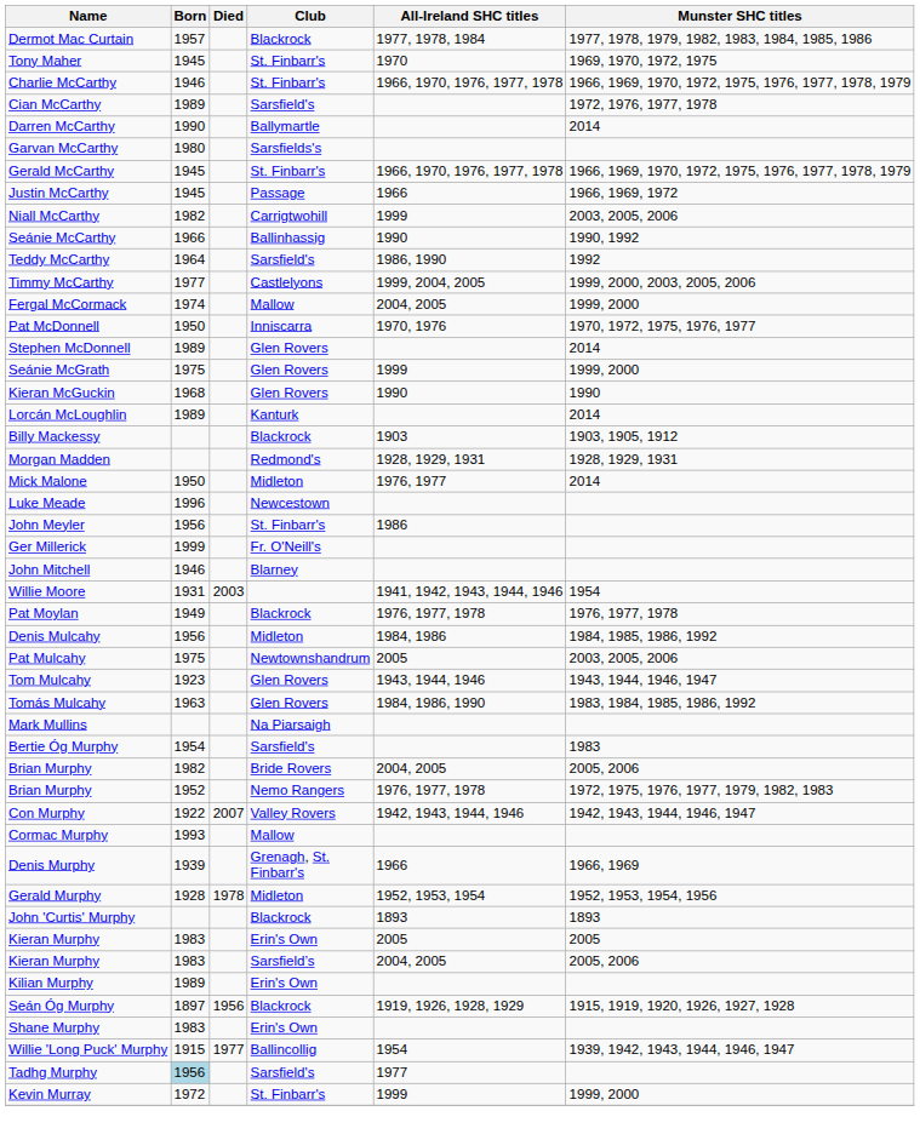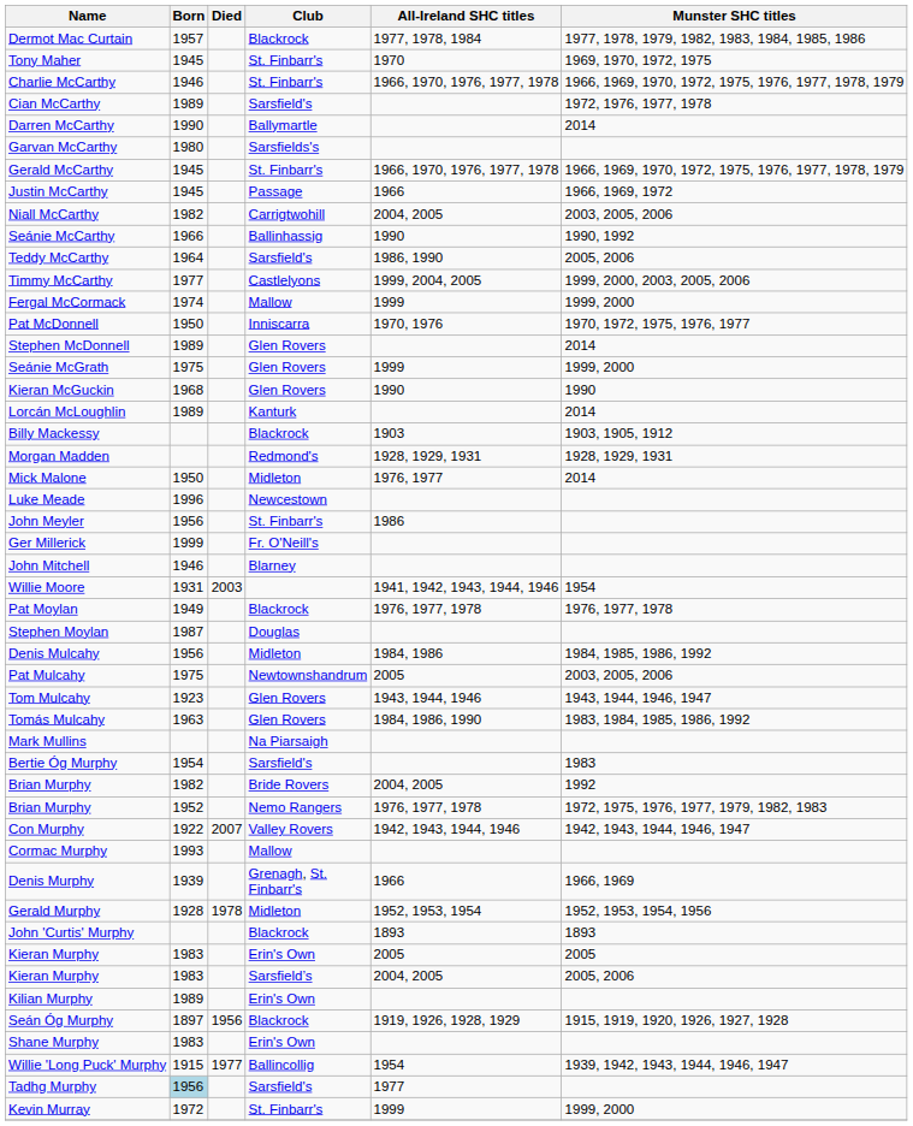Niall McCarthy | All-Ireland SHC titles: 1999 -> 2004, 2005
Teddy McCarthy | Munster SHC titles: 1992 -> 2005, 2006
Fergal McCormack | All-Ireland SHC titles: 2004, 2005 -> 1999
+ row: Stephen Moylan | 1987 | Douglas
Brian Murphy / Bride Rovers | Munster SHC titles: 2005, 2006 -> 1992
